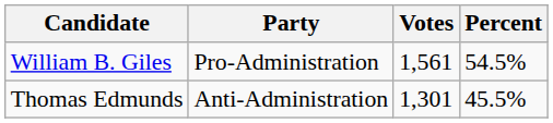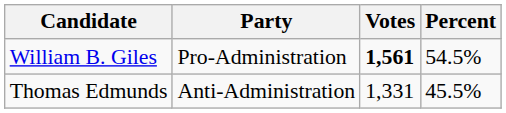William B. Giles | Votes: normal -> bold
Thomas Edmunds | Votes: 1,301 -> 1,331
